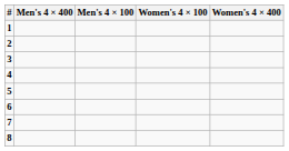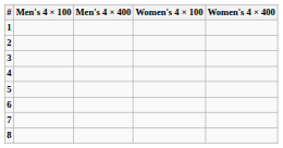columns swapped: Men's 4 × 100 <-> Men's 4 × 400
